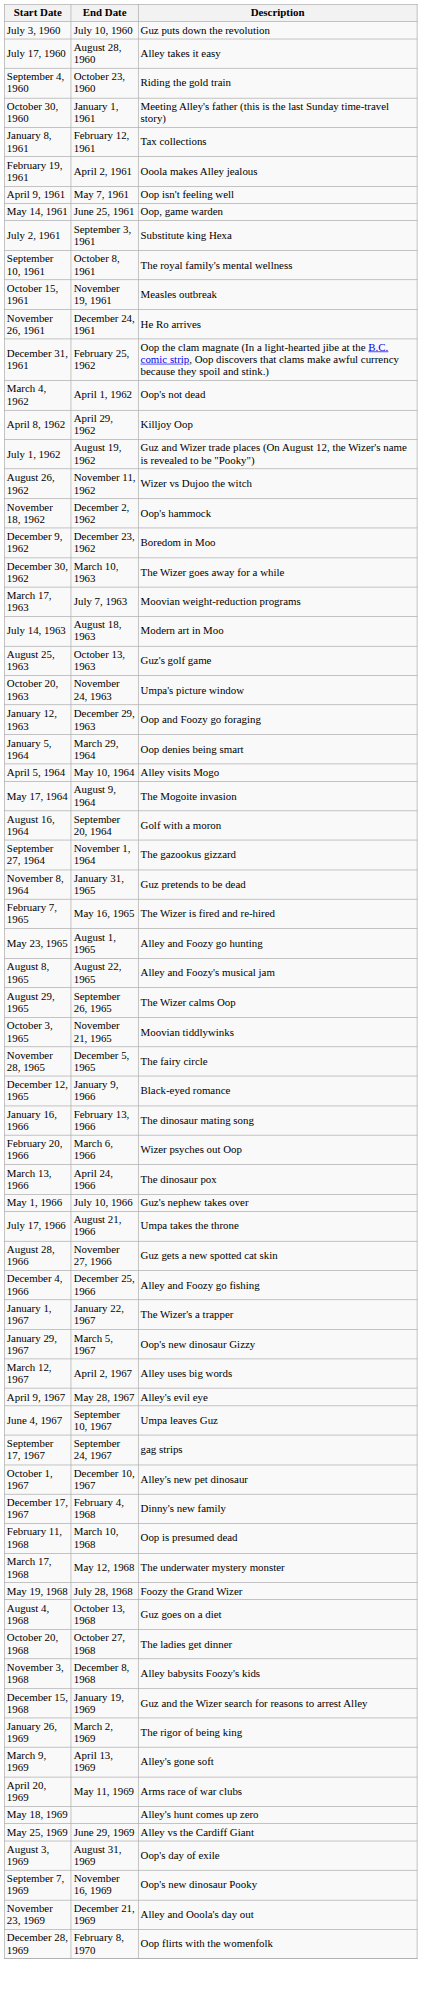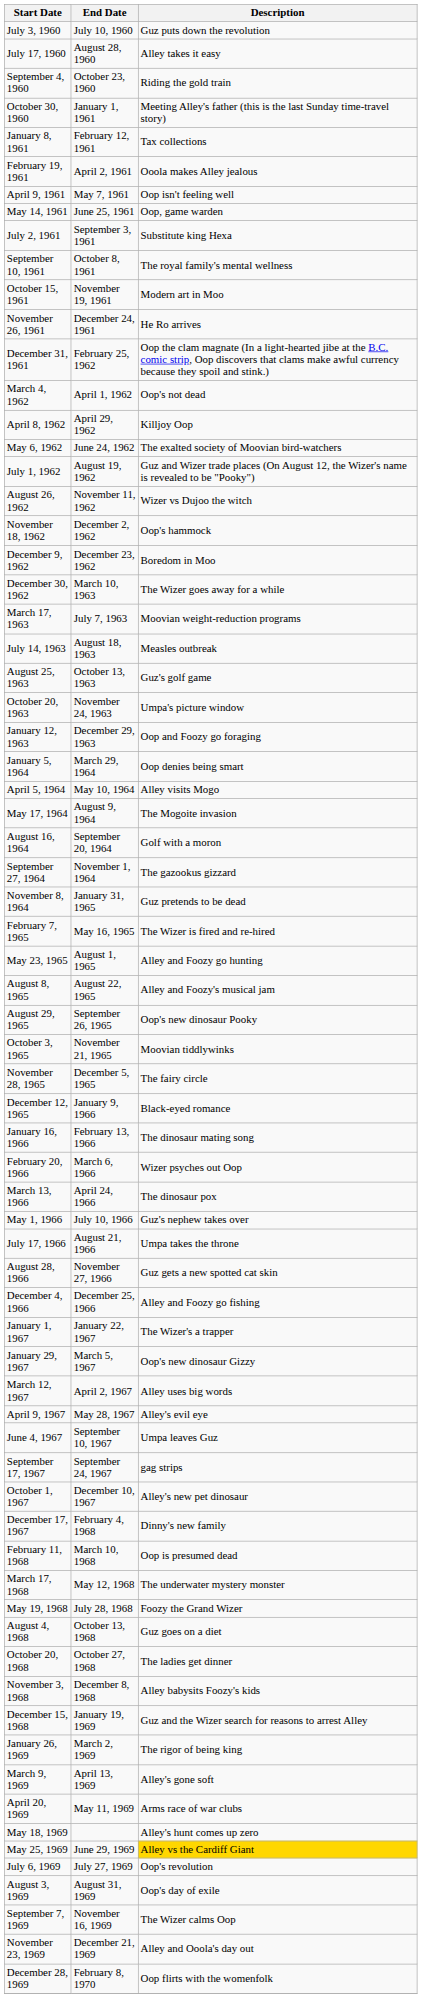October 15, 1961 | Description: Measles outbreak -> Modern art in Moo
+ row: May 6, 1962 | June 24, 1962 | The exalted society of Moovian bird-watchers
July 14, 1963 | Description: Modern art in Moo -> Measles outbreak
August 29, 1965 | Description: The Wizer calms Oop -> Oop's new dinosaur Pooky
May 25, 1969 | Description: no background -> gold background
+ row: July 6, 1969 | July 27, 1969 | Oop's revolution
September 7, 1969 | Description: Oop's new dinosaur Pooky -> The Wizer calms Oop
